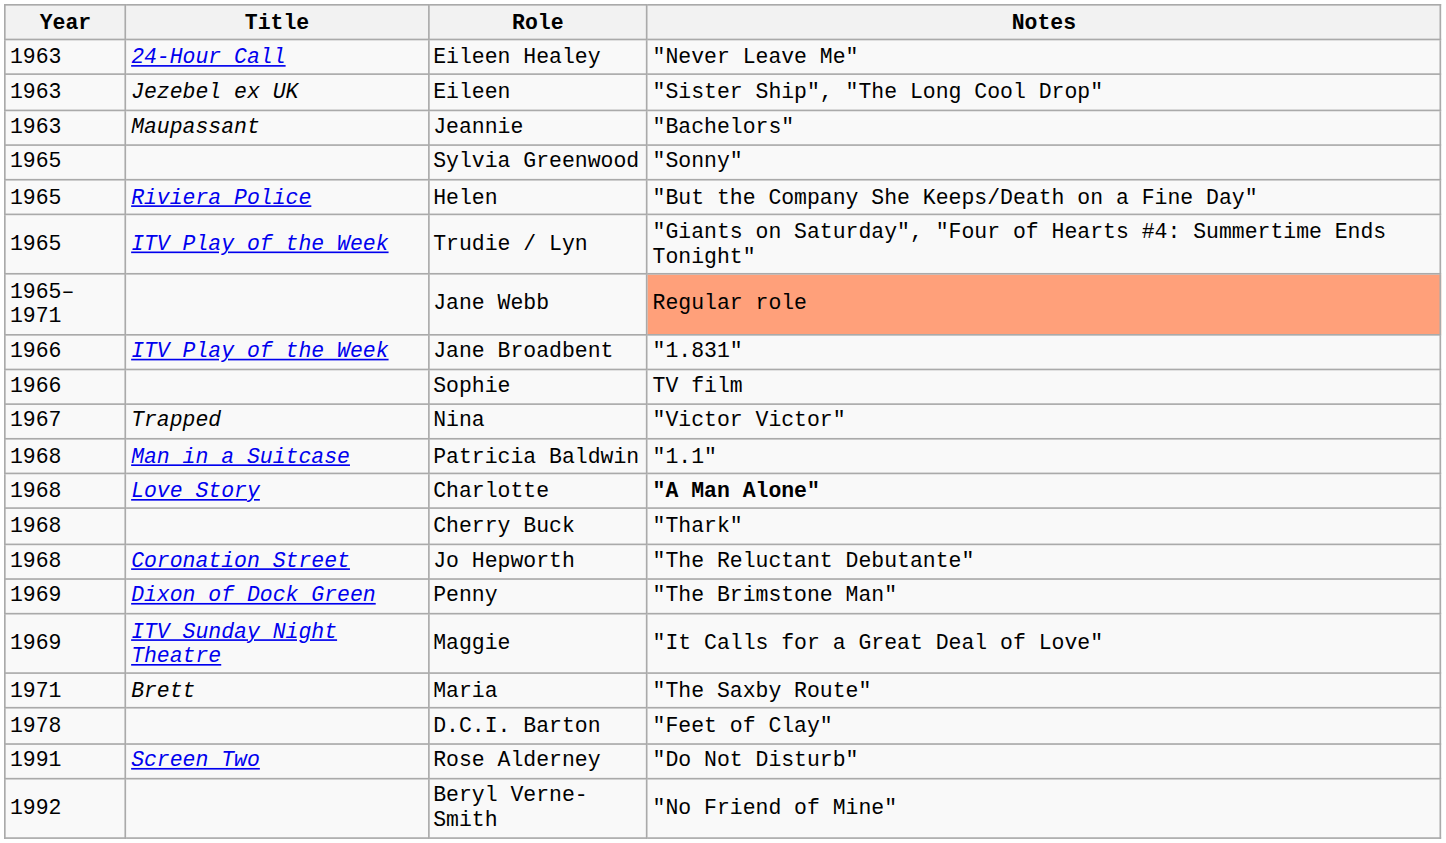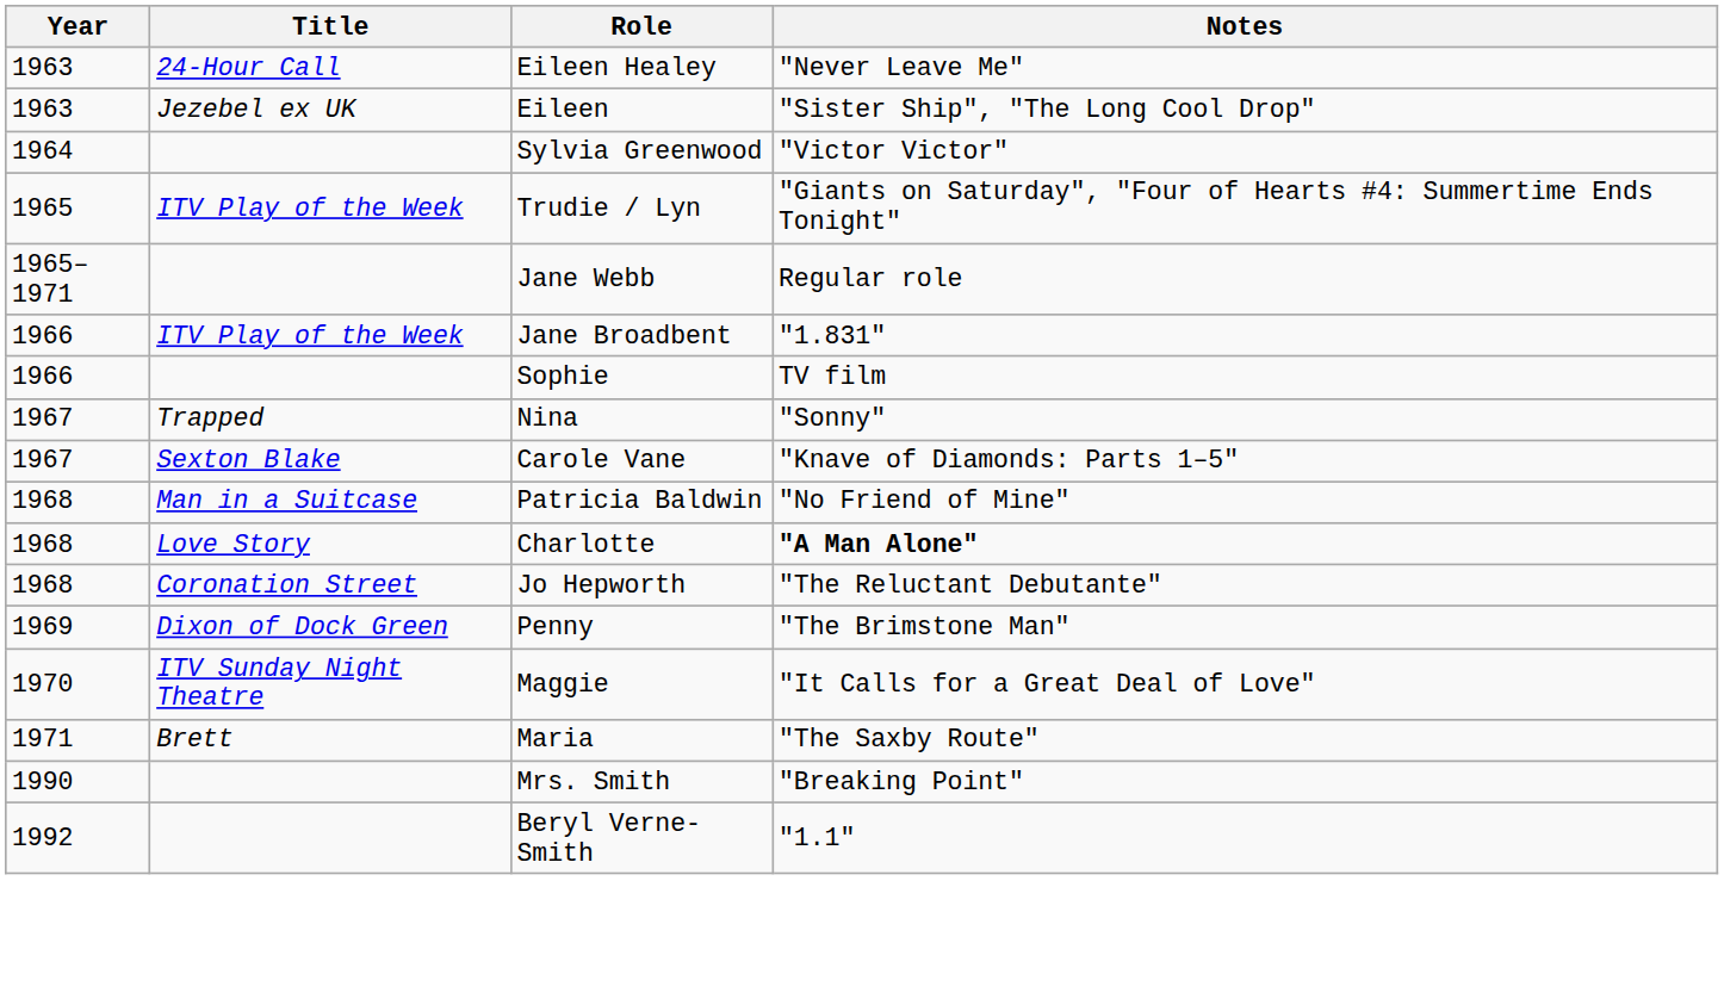- row: 1963 | Maupassant | Jeannie | "Bachelors"
Sylvia Greenwood | Year: 1965 -> 1964
Sylvia Greenwood | Notes: "Sonny" -> "Victor Victor"
- row: 1965 | Riviera Police | Helen | "But the Company She Keeps/Death on a Fine Day"
Jane Webb | Notes: lightsalmon background -> no background
Nina | Notes: "Victor Victor" -> "Sonny"
+ row: 1967 | Sexton Blake | Carole Vane | "Knave of Diamonds: Parts 1–5"
Patricia Baldwin | Notes: "1.1" -> "No Friend of Mine"
- row: 1968 | Cherry Buck | "Thark"
Maggie | Year: 1969 -> 1970
- row: 1978 | D.C.I. Barton | "Feet of Clay"
+ row: 1990 | Mrs. Smith | "Breaking Point"
- row: 1991 | Screen Two | Rose Alderney | "Do Not Disturb"
Beryl Verne-Smith | Notes: "No Friend of Mine" -> "1.1"
